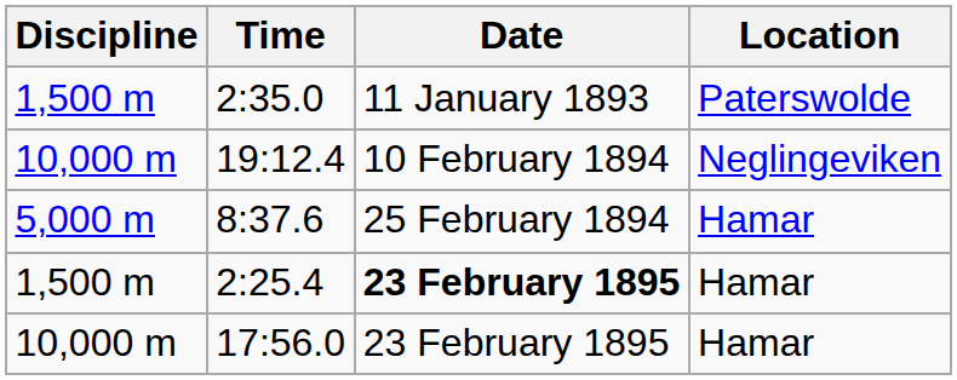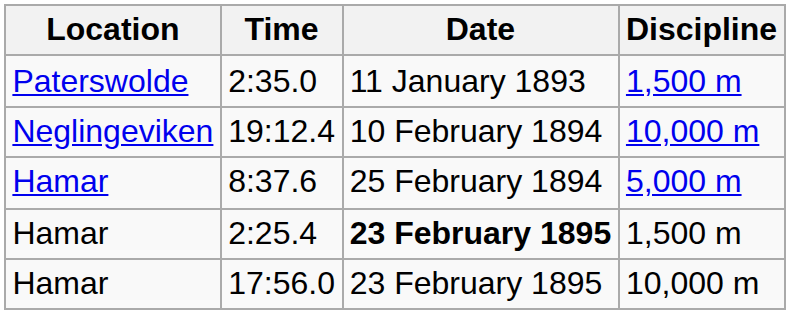columns swapped: Discipline <-> Location
